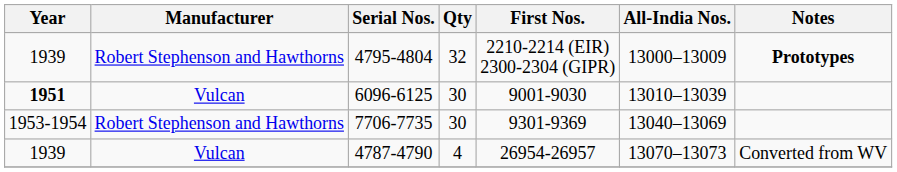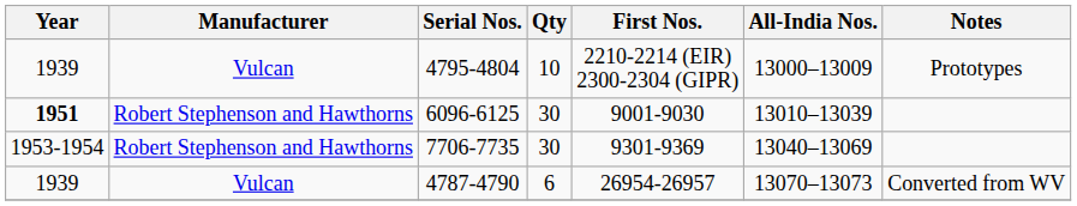4795-4804 | Manufacturer: Robert Stephenson and Hawthorns -> Vulcan
4795-4804 | Qty: 32 -> 10
4795-4804 | Notes: bold -> normal
6096-6125 | Manufacturer: Vulcan -> Robert Stephenson and Hawthorns
4787-4790 | Qty: 4 -> 6
